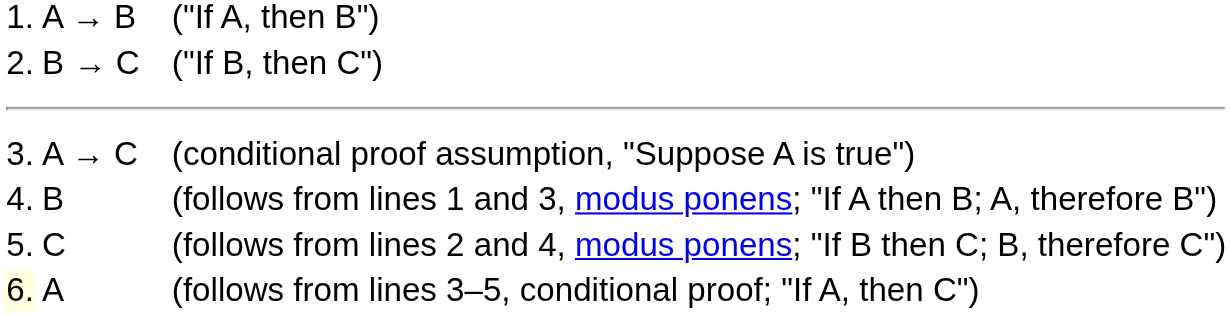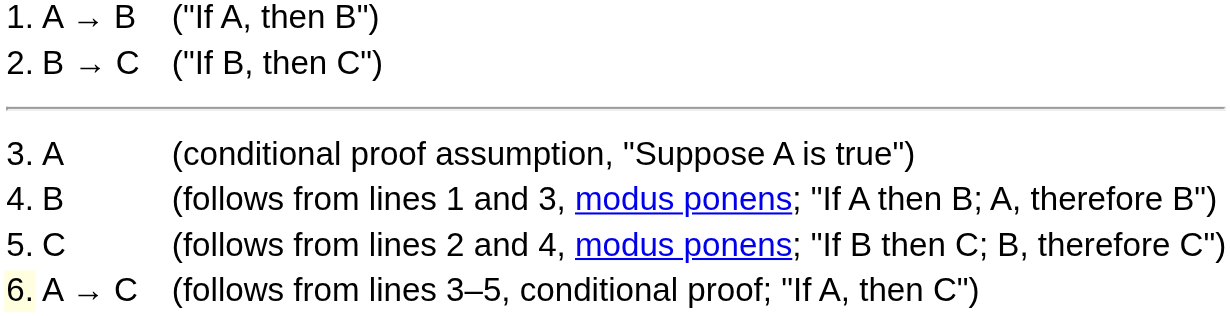(conditional proof assumption, "Suppose A is true") | column 2: A → C -> A
(follows from lines 3–5, conditional proof; "If A, then C") | column 2: A -> A → C
